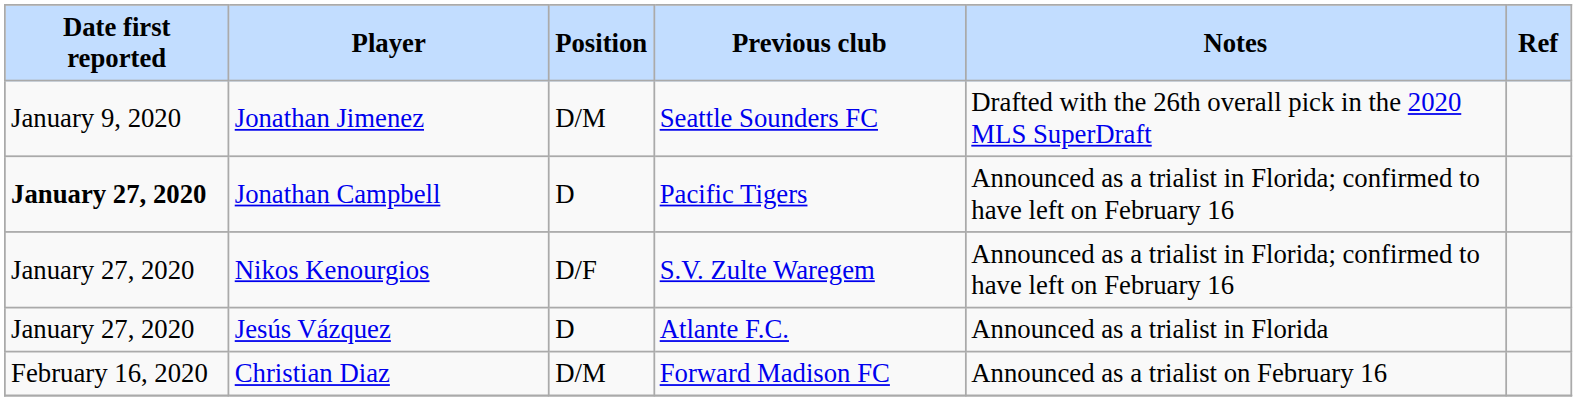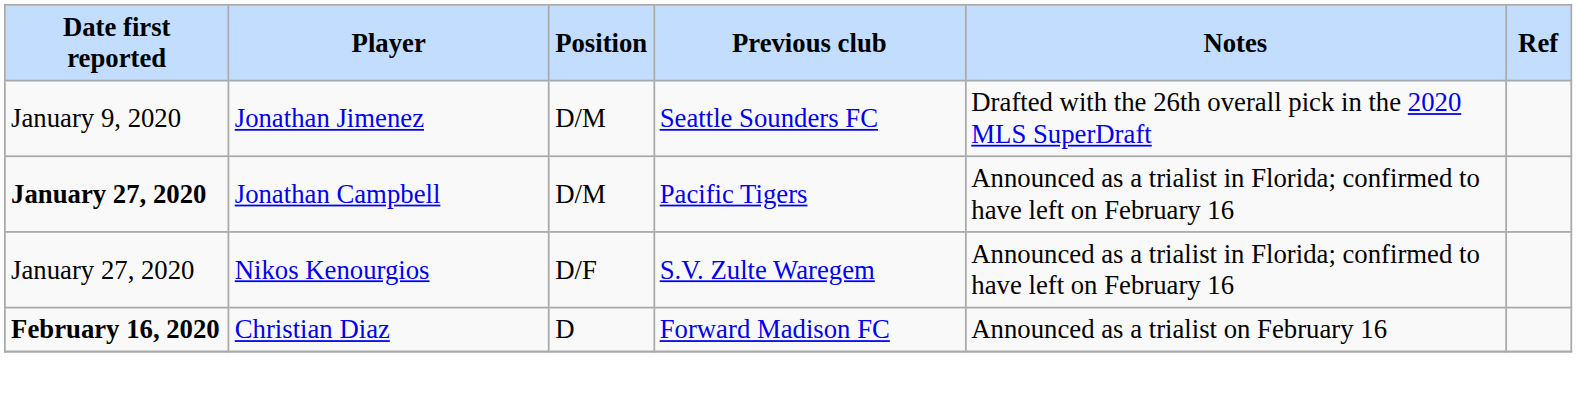Jonathan Campbell | Position: D -> D/M
- row: January 27, 2020 | Jesús Vázquez | D | Atlante F.C. | Announced as a trialist in Florida
Christian Diaz | Date first reported: normal -> bold
Christian Diaz | Position: D/M -> D
